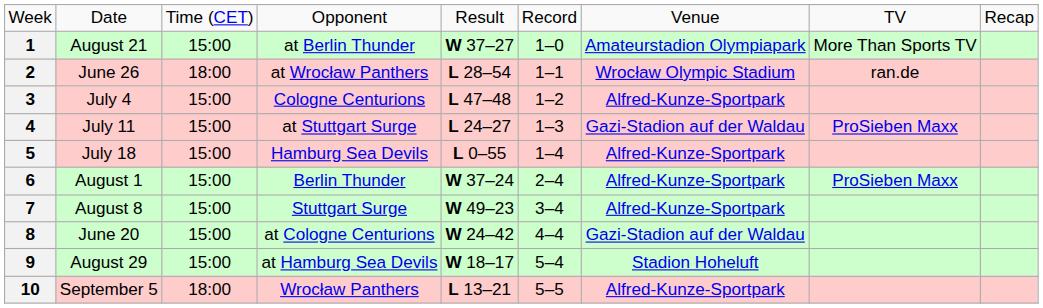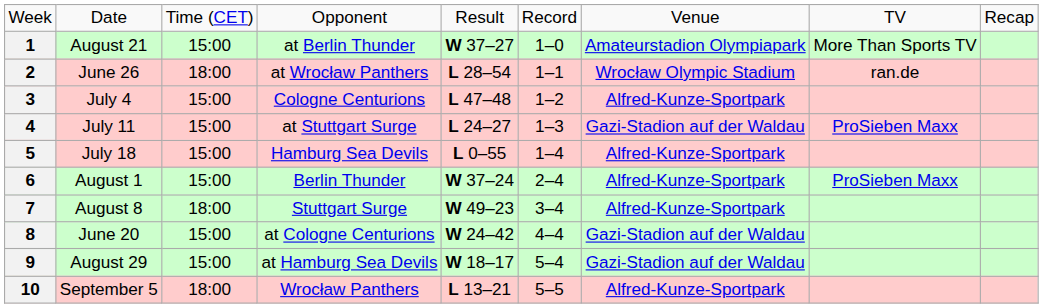7 | column 3: 15:00 -> 18:00
9 | column 7: Stadion Hoheluft -> Gazi-Stadion auf der Waldau
